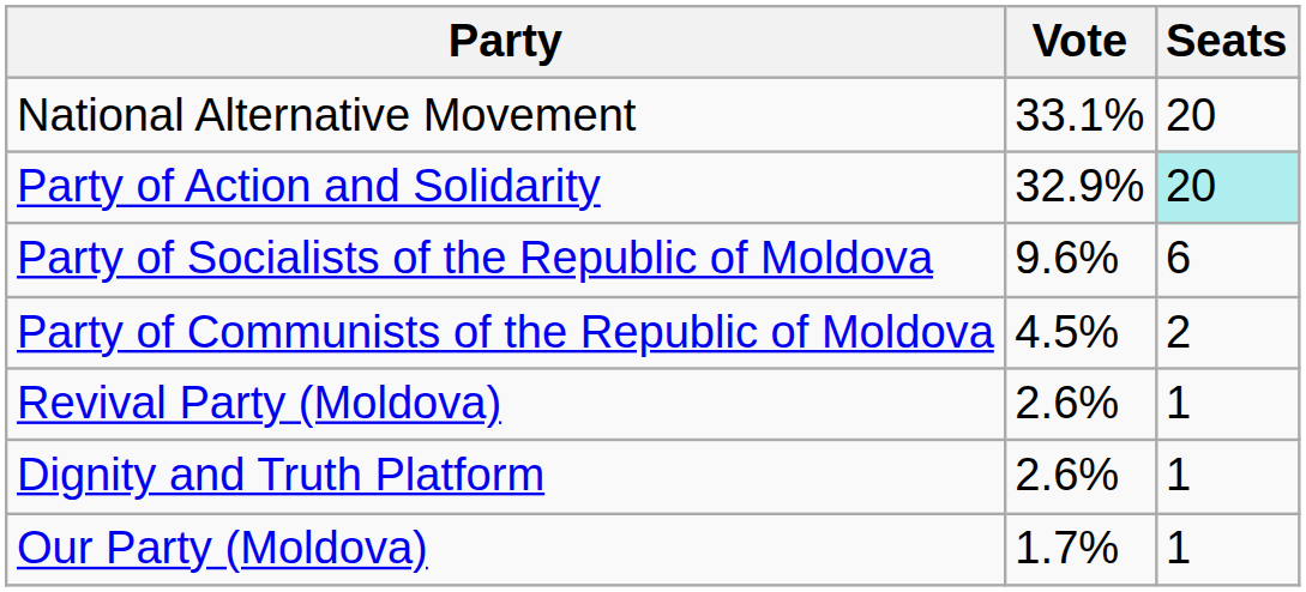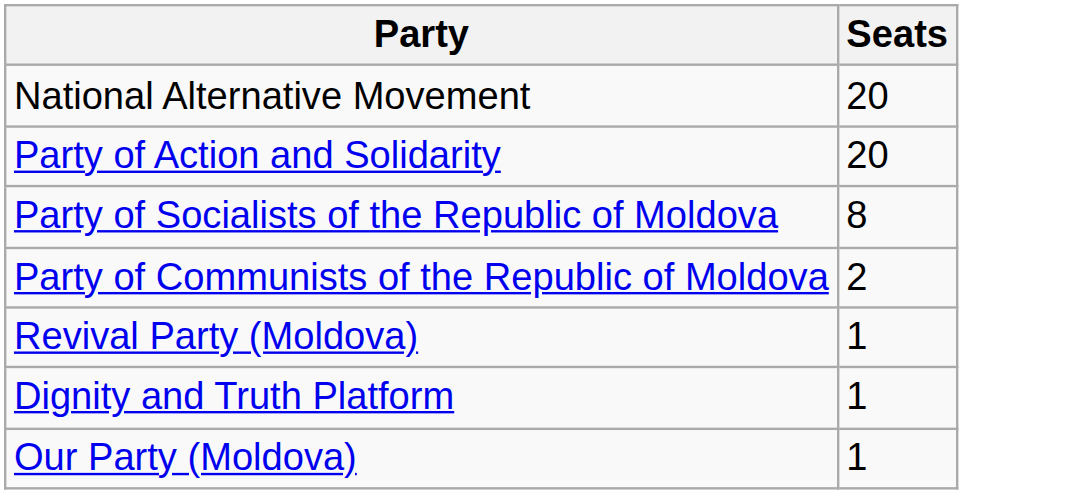- column: Vote | 33.1% | 32.9% | 9.6% | 4.5% | 2.6% | 2.6% | 1.7%
Party of Action and Solidarity | Seats: paleturquoise background -> no background
Party of Socialists of the Republic of Moldova | Seats: 6 -> 8
